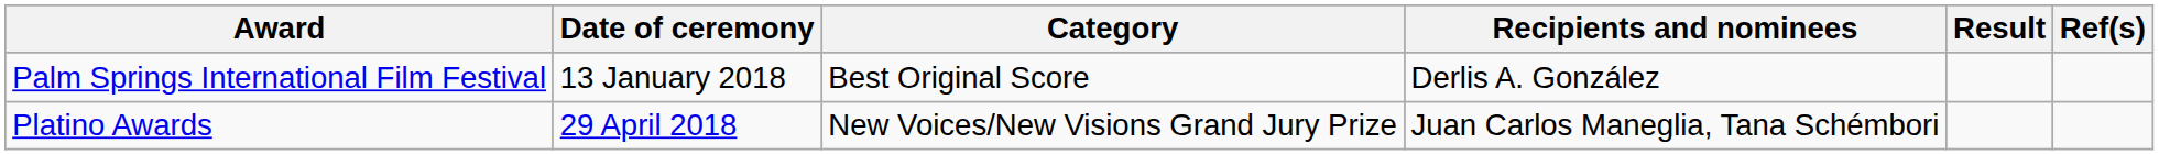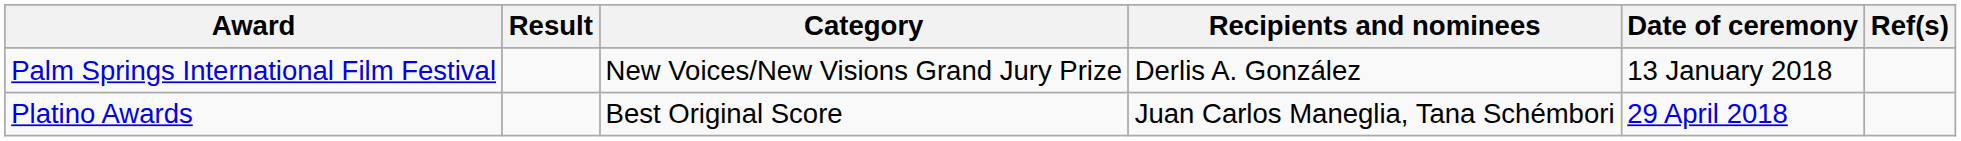columns swapped: Date of ceremony <-> Result
Palm Springs International Film Festival | Category: Best Original Score -> New Voices/New Visions Grand Jury Prize
Platino Awards | Category: New Voices/New Visions Grand Jury Prize -> Best Original Score
